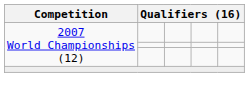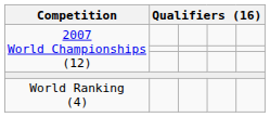+ row: World Ranking (4)
